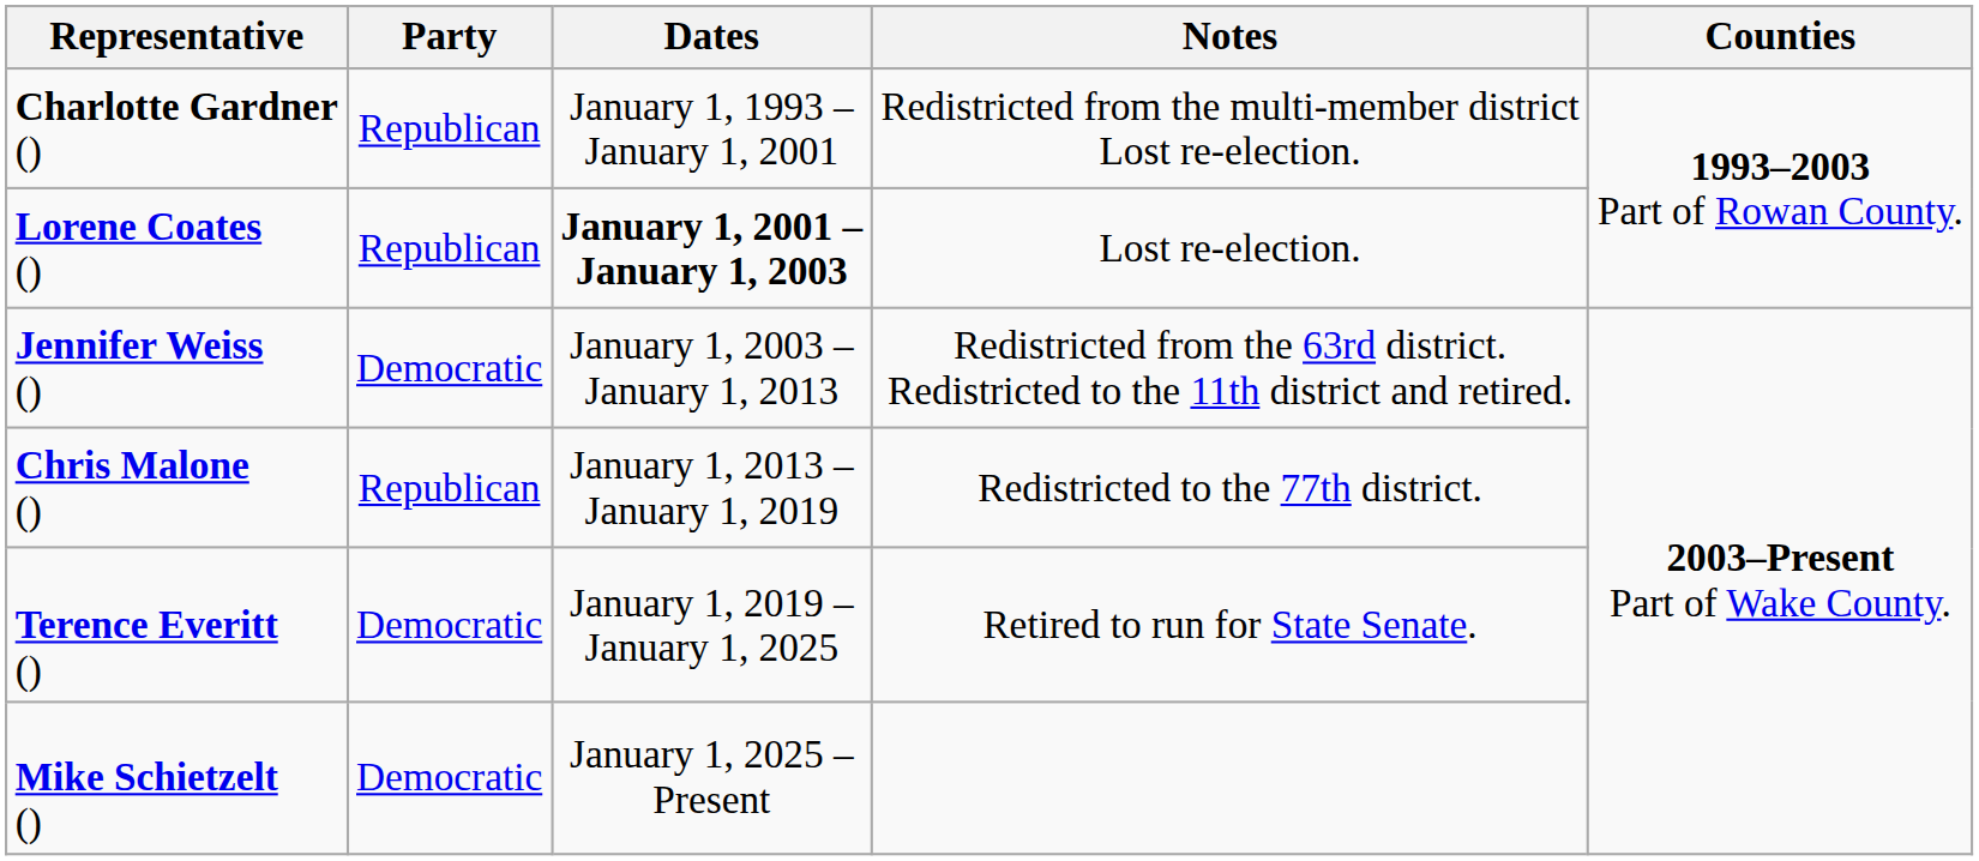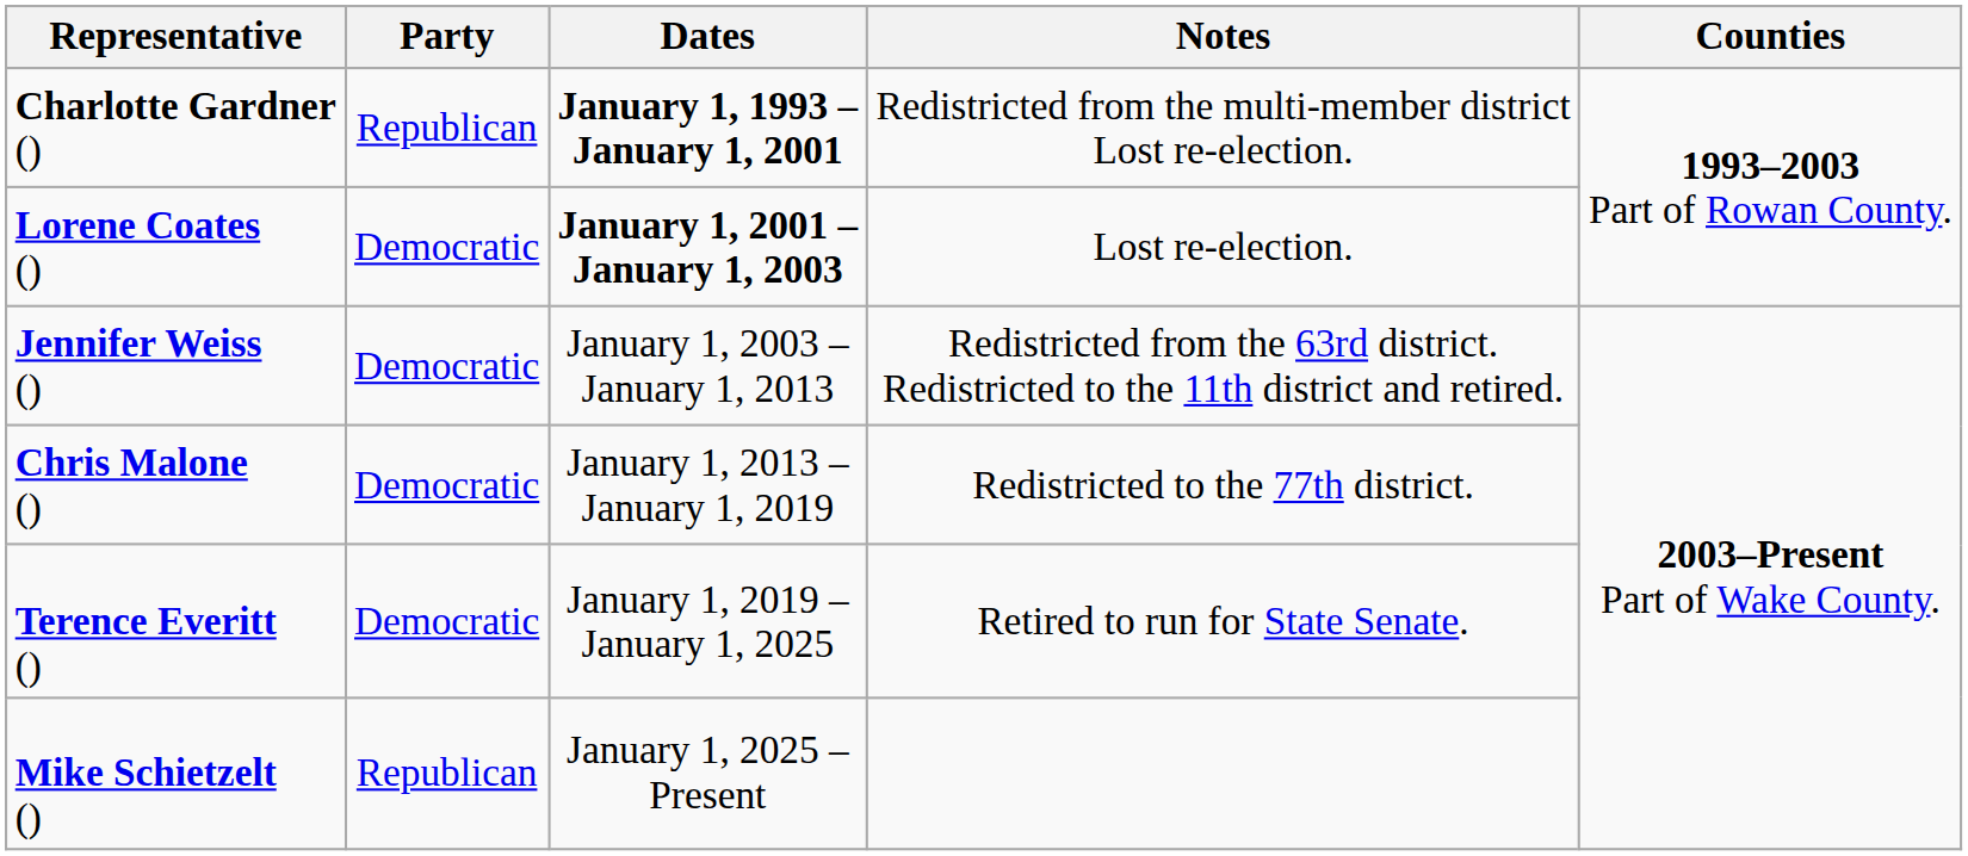Charlotte Gardner () | Dates: normal -> bold
Lorene Coates () | Party: Republican -> Democratic
Chris Malone () | Party: Republican -> Democratic
Mike Schietzelt () | Party: Democratic -> Republican
